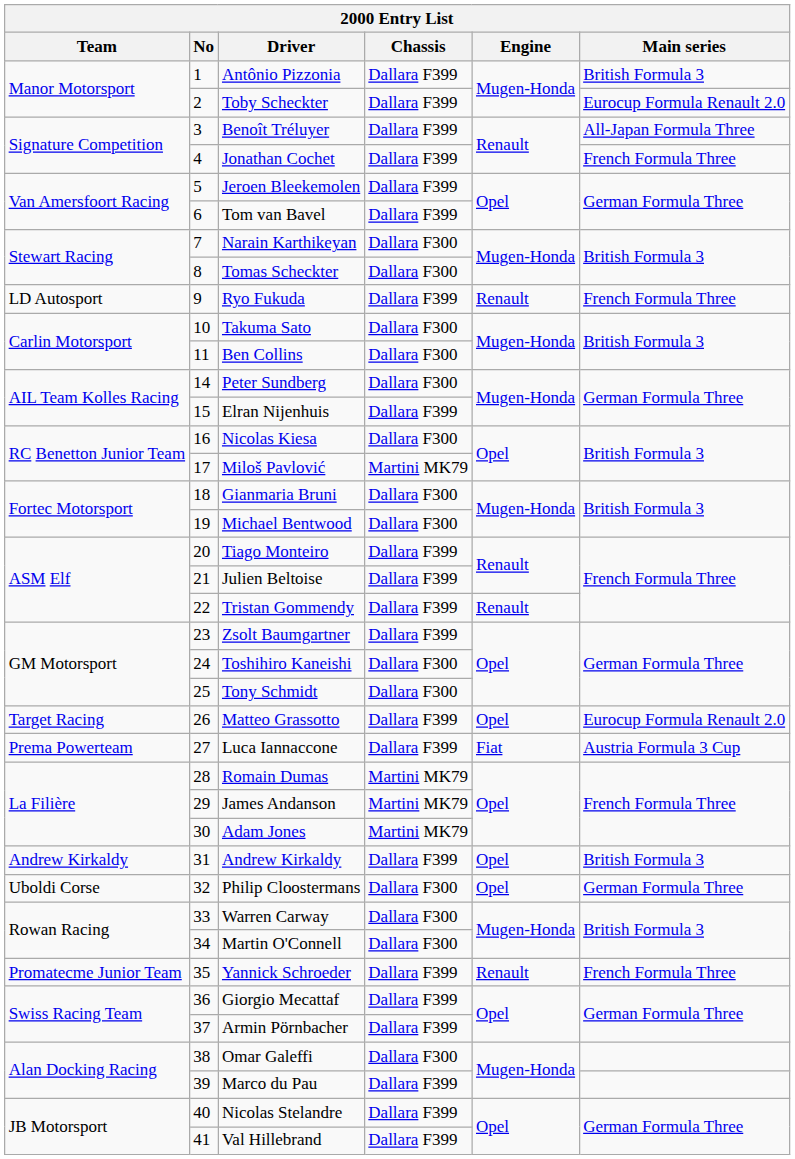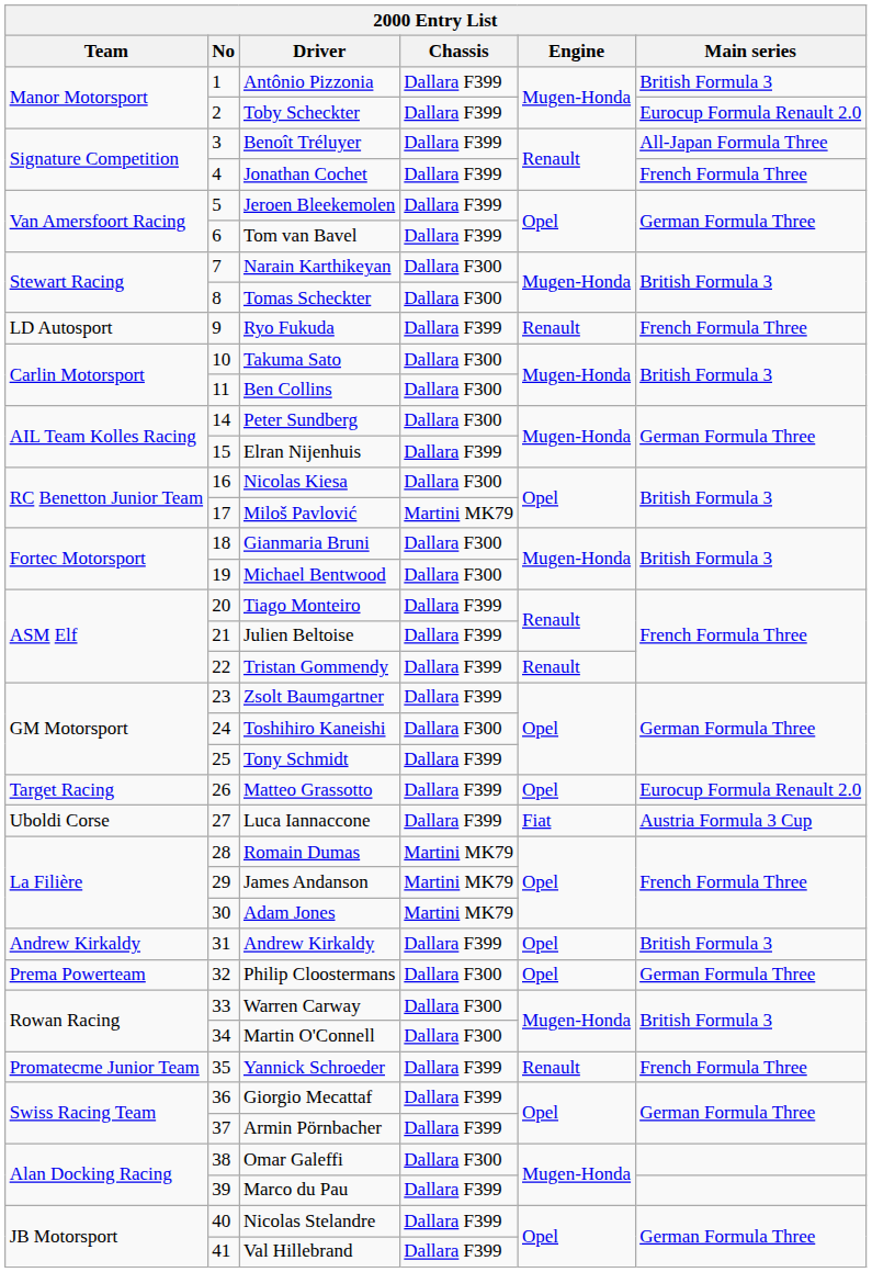Tony Schmidt | Chassis: Dallara F300 -> Dallara F399
Luca Iannaccone | Team: Prema Powerteam -> Uboldi Corse
Philip Cloostermans | Team: Uboldi Corse -> Prema Powerteam
